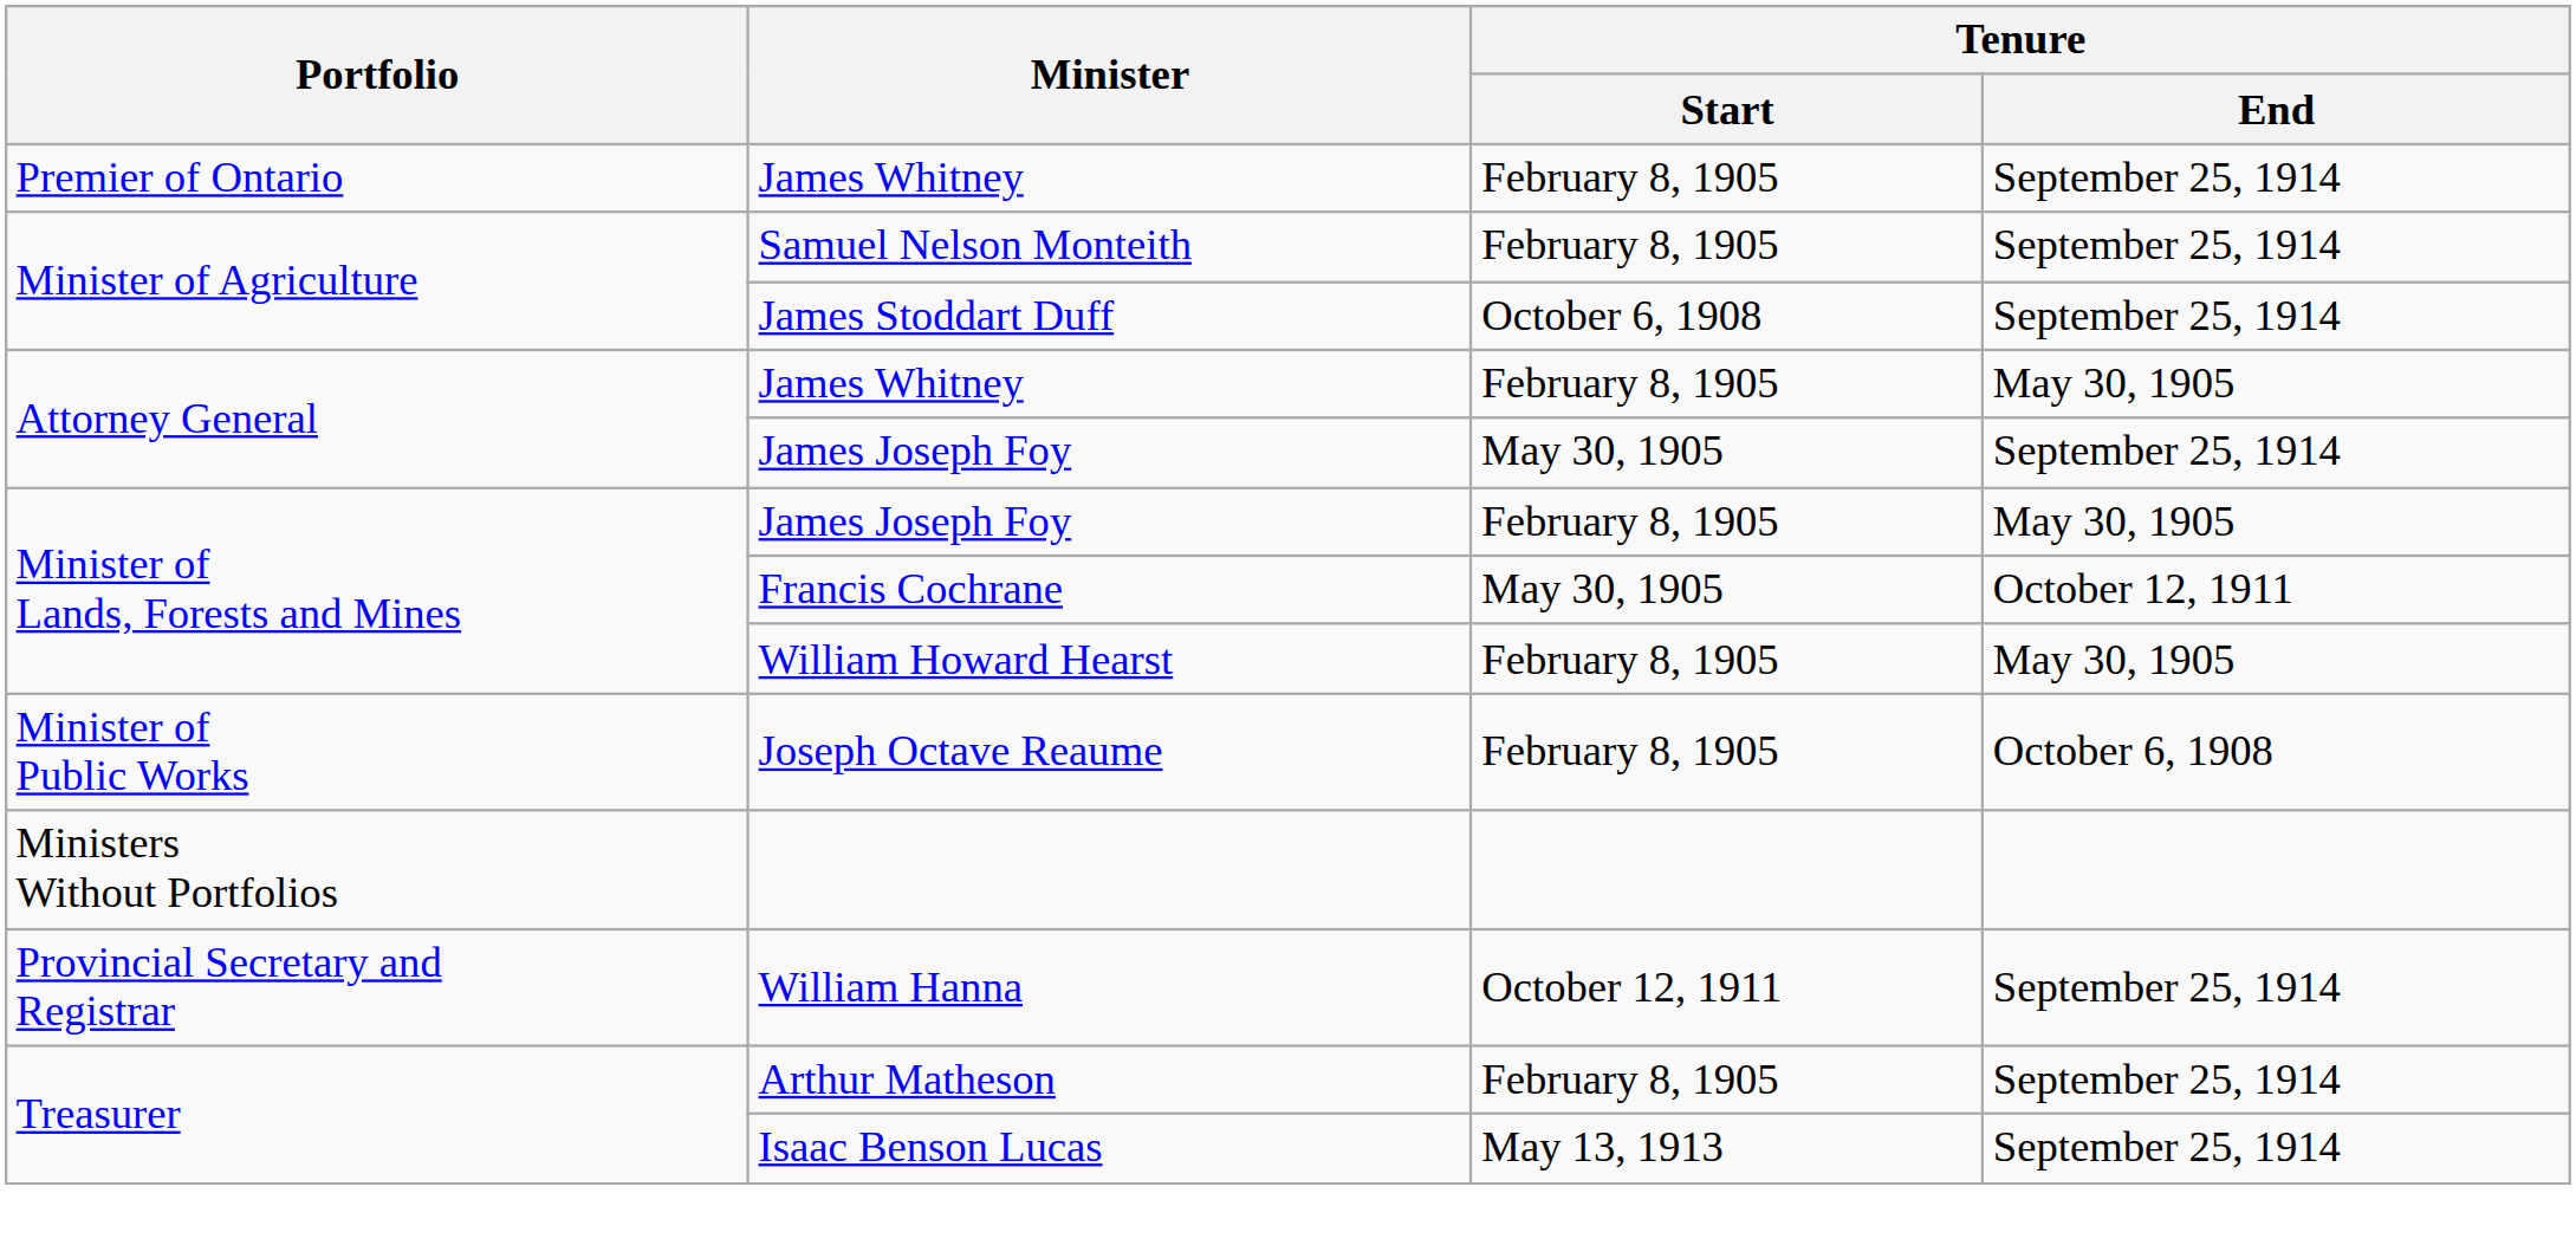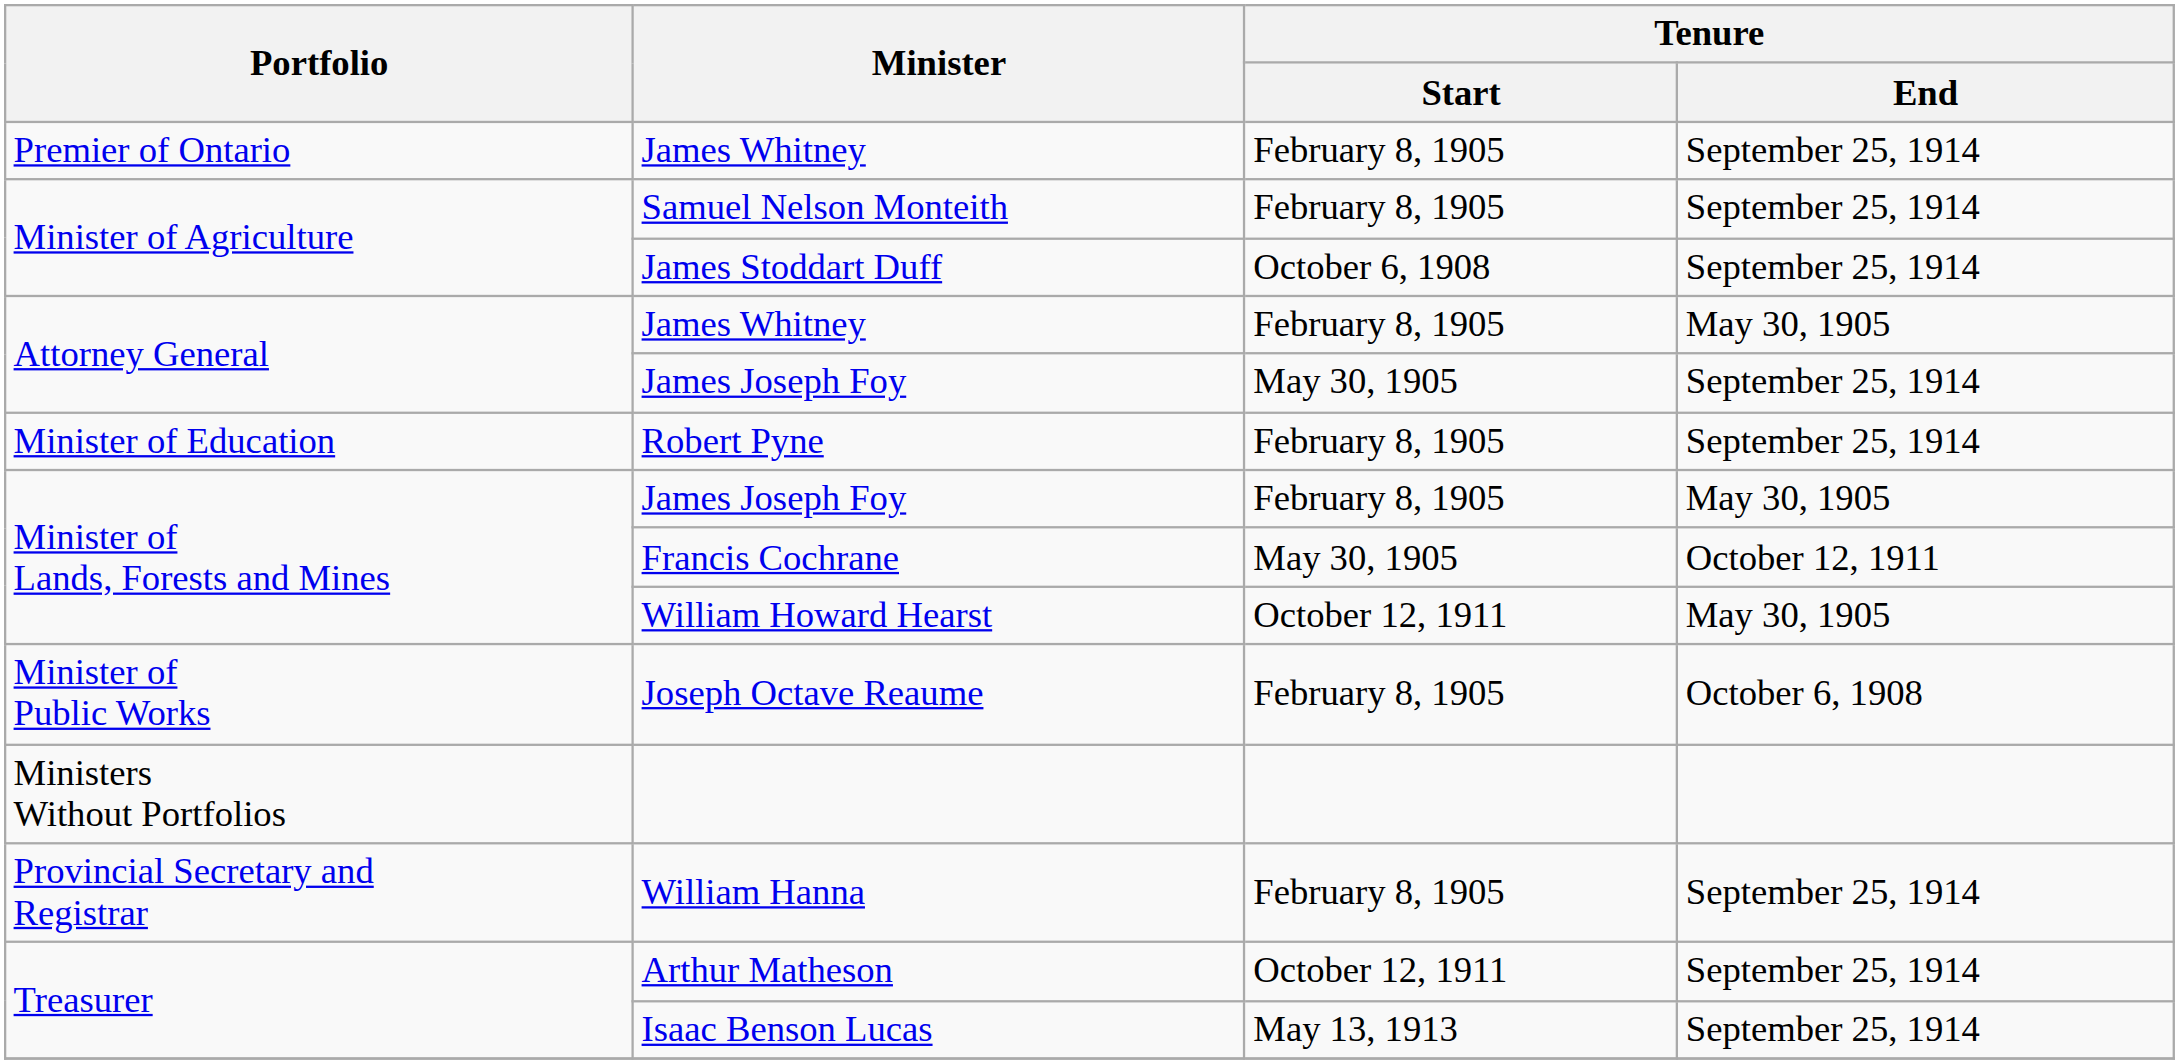+ row: Minister of Education | Robert Pyne | February 8, 1905 | September 25, 1914
William Howard Hearst | Tenure / Start: February 8, 1905 -> October 12, 1911
William Hanna | Tenure / Start: October 12, 1911 -> February 8, 1905
Arthur Matheson | Tenure / Start: February 8, 1905 -> October 12, 1911
